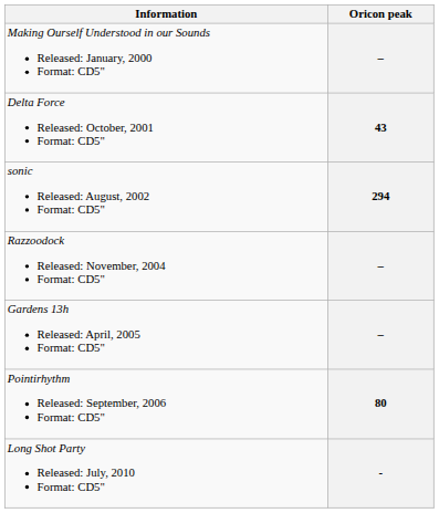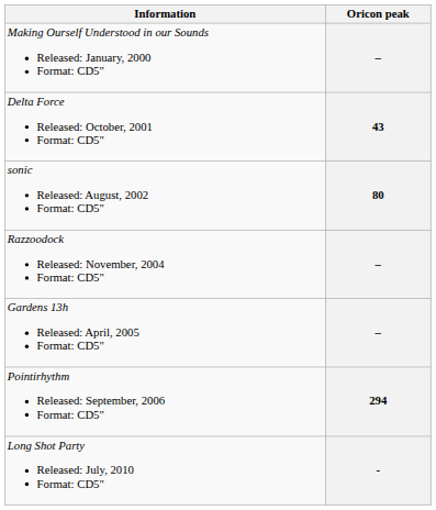sonic Released: August, 2002 Format: CD5" | Oricon peak: 294 -> 80
Pointirhythm Released: September, 2006 Format: CD5" | Oricon peak: 80 -> 294
